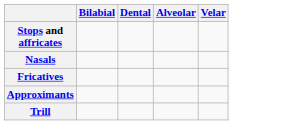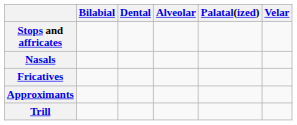+ column: Palatal(ized)
